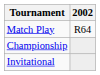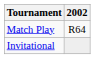- row: Championship
